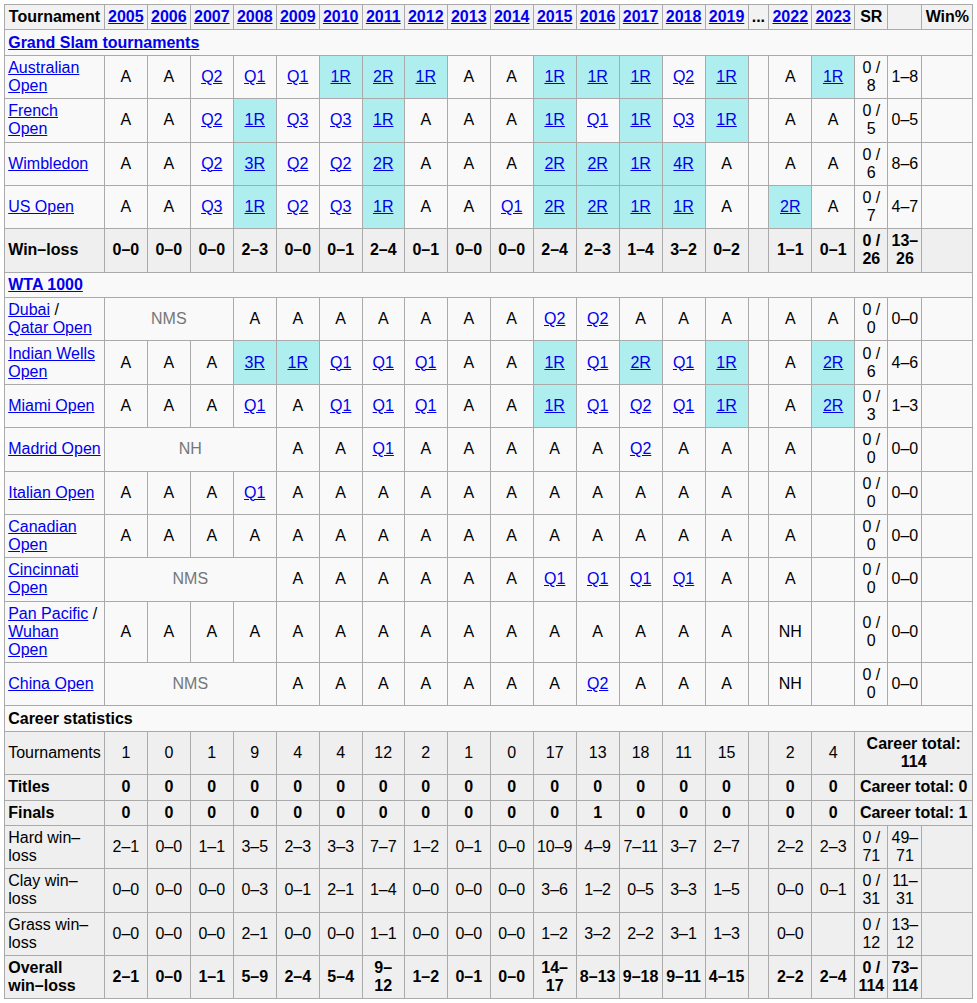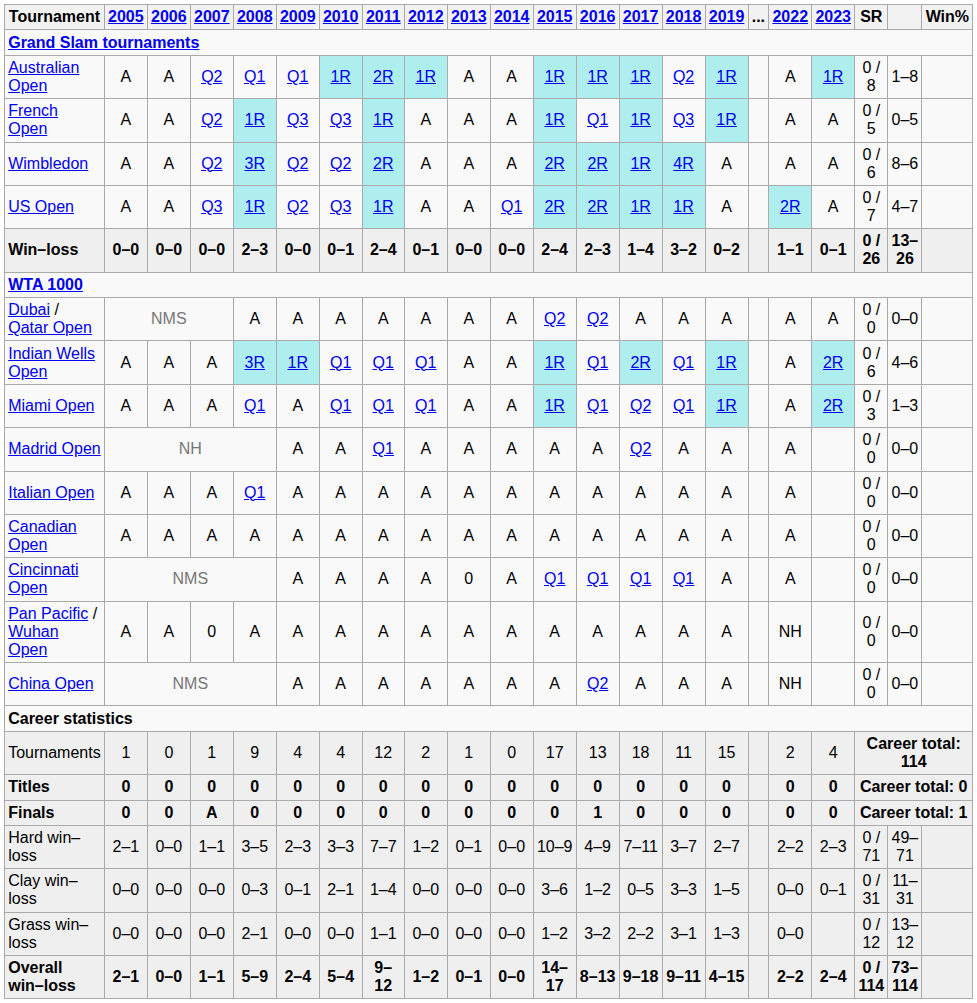Cincinnati Open | 2013: A -> 0
Pan Pacific / Wuhan Open | 2007: A -> 0
Finals | 2007: 0 -> A
